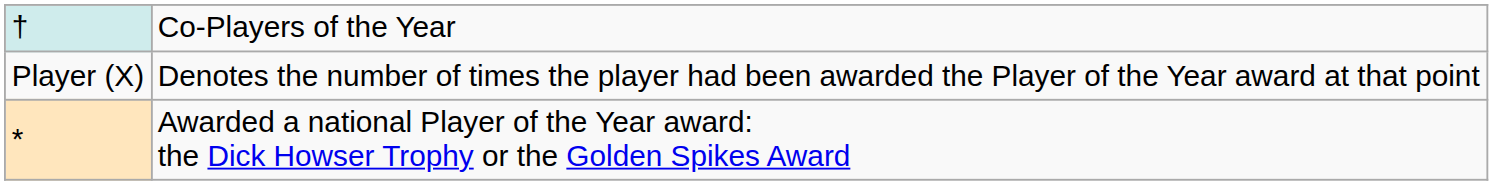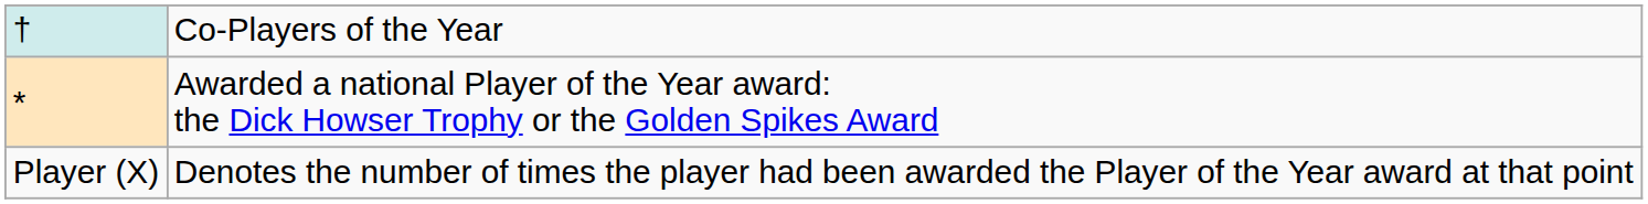rows swapped: * <-> Player (X)
